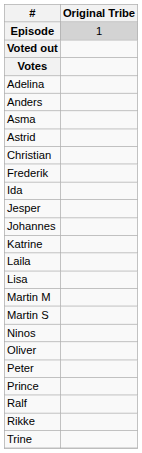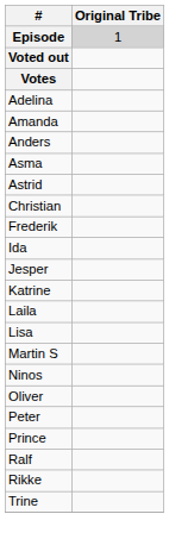+ row: Amanda
- row: Johannes
- row: Martin M
